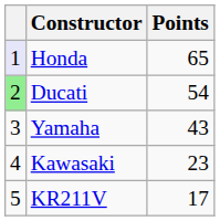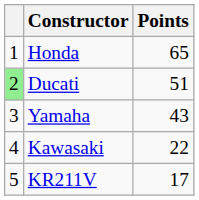Honda | column 1: lavender background -> no background
Ducati | Points: 54 -> 51
Kawasaki | Points: 23 -> 22
